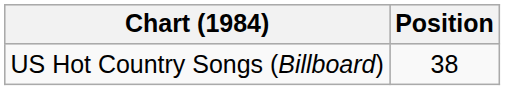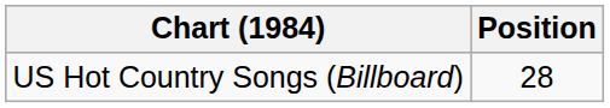US Hot Country Songs (Billboard) | Position: 38 -> 28
